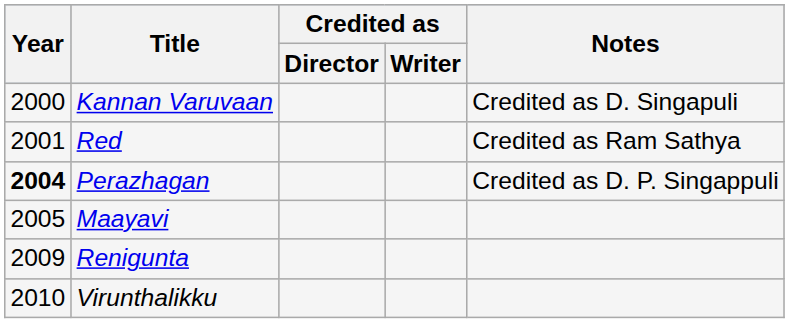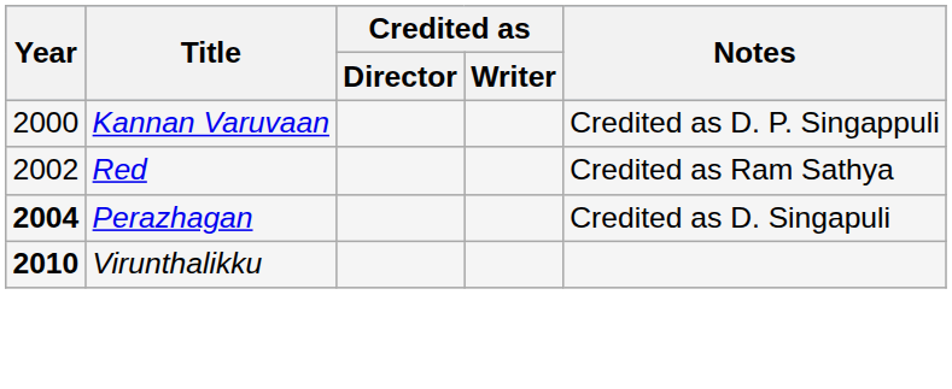Kannan Varuvaan | Notes: Credited as D. Singapuli -> Credited as D. P. Singappuli
Red | Year: 2001 -> 2002
Perazhagan | Notes: Credited as D. P. Singappuli -> Credited as D. Singapuli
- row: 2005 | Maayavi
- row: 2009 | Renigunta
Virunthalikku | Year: normal -> bold
